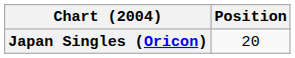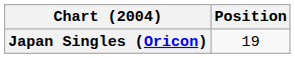Japan Singles (Oricon) | Position: 20 -> 19
